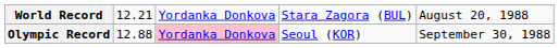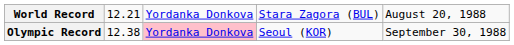Olympic Record | column 2: 12.88 -> 12.38
